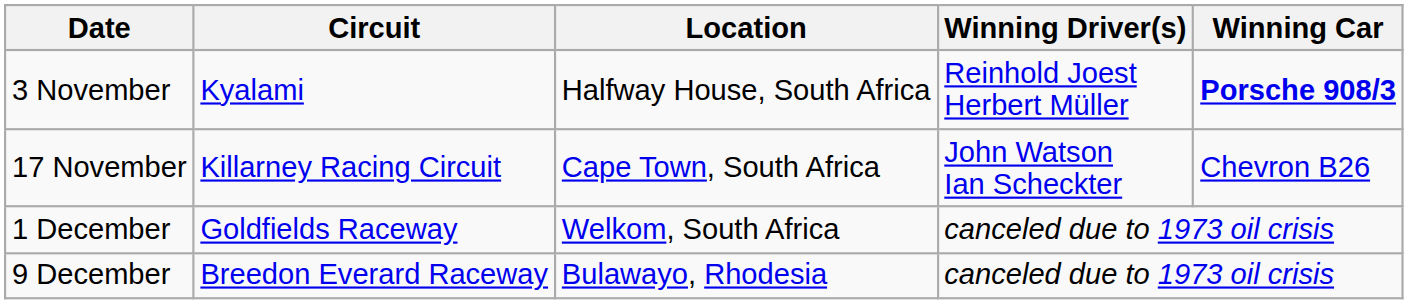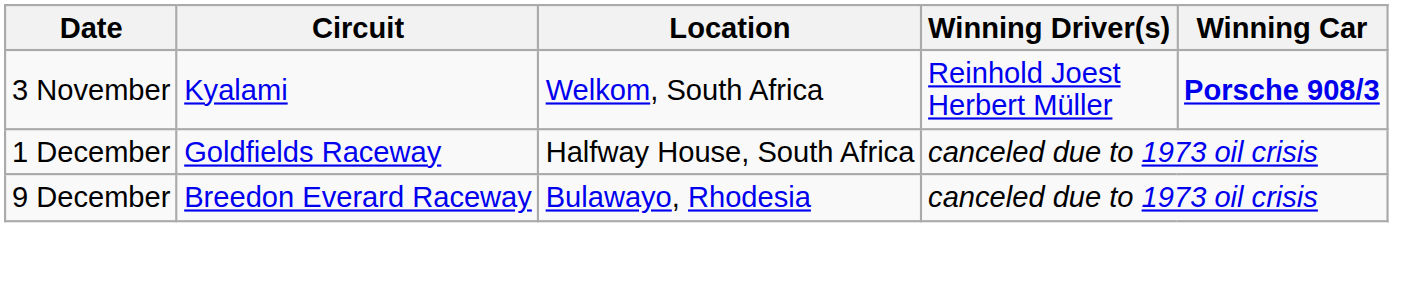3 November | Location: Halfway House, South Africa -> Welkom, South Africa
- row: 17 November | Killarney Racing Circuit | Cape Town, South Africa | John Watson Ian Scheckter | Chevron B26
1 December | Location: Welkom, South Africa -> Halfway House, South Africa
